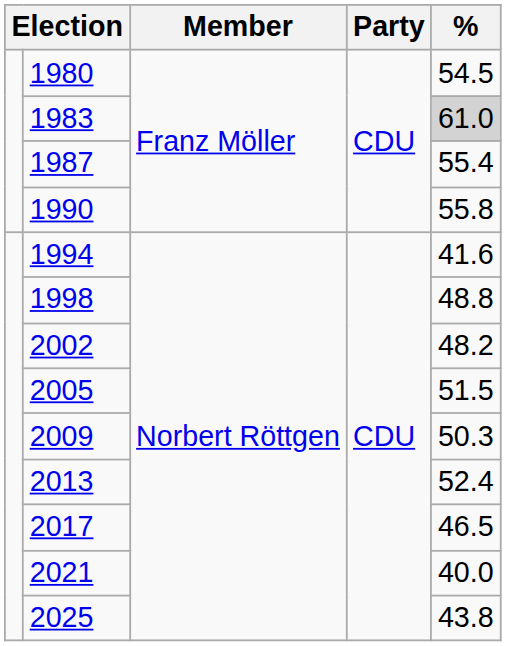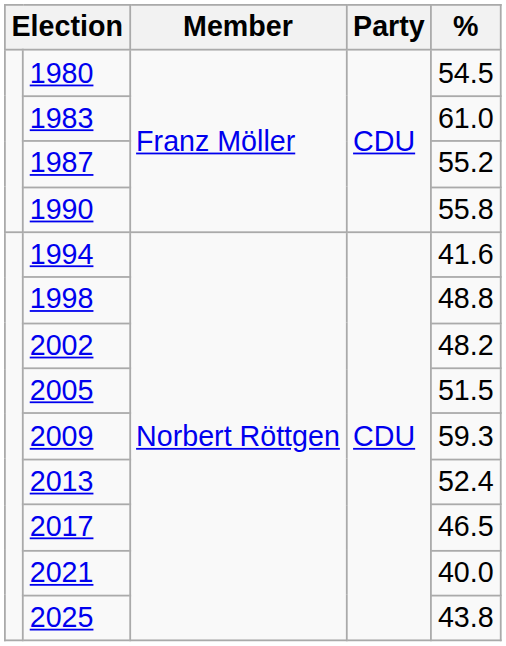1983 | %: lightgrey background -> no background
1987 | %: 55.4 -> 55.2
2009 | %: 50.3 -> 59.3
